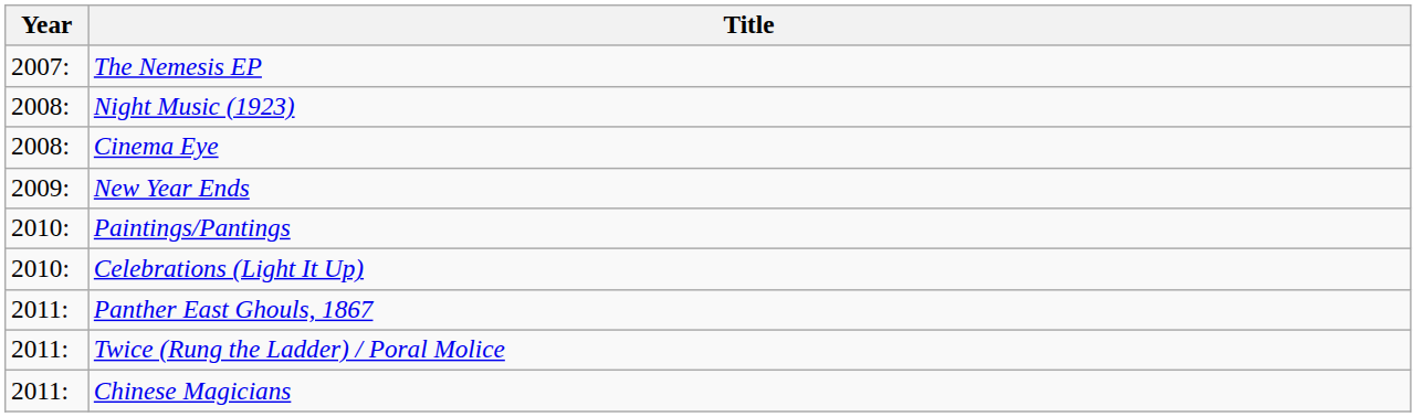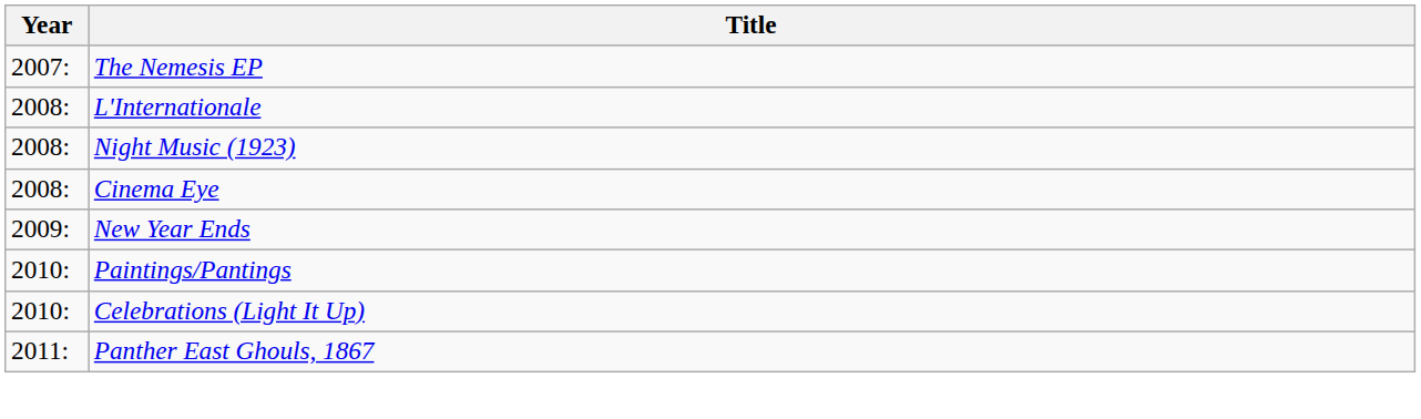+ row: 2008: | L'Internationale
- row: 2011: | Twice (Rung the Ladder) / Poral Molice
- row: 2011: | Chinese Magicians
